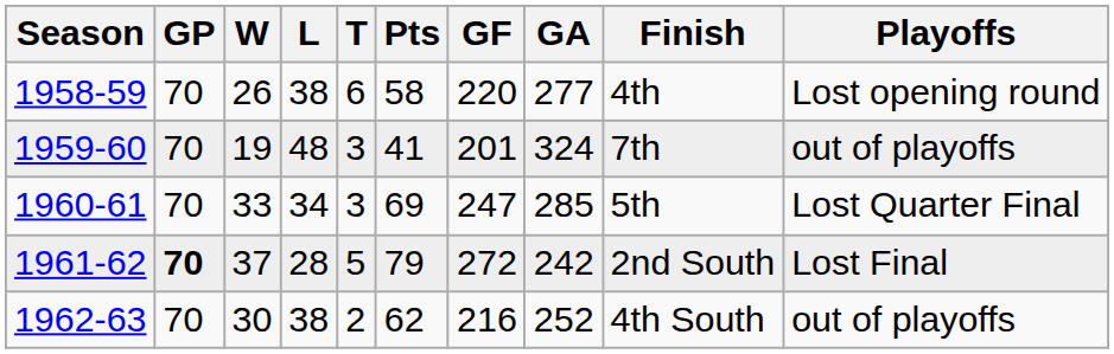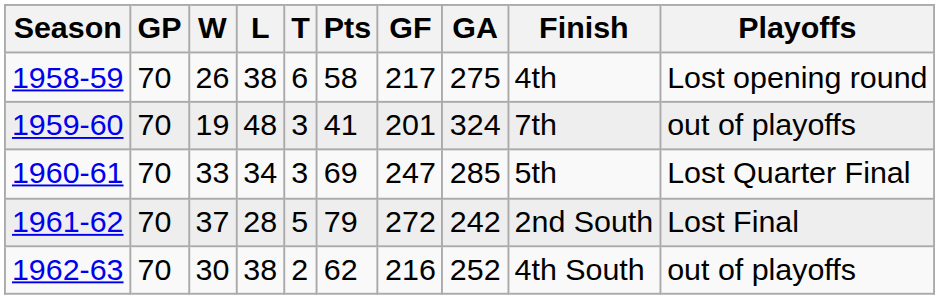1958-59 | GF: 220 -> 217
1958-59 | GA: 277 -> 275
1961-62 | GP: bold -> normal
